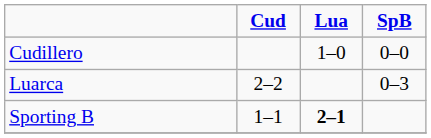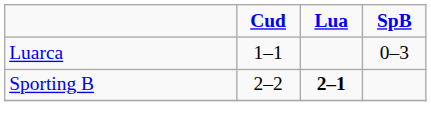- row: Cudillero | 1–0 | 0–0
Luarca | Cud: 2–2 -> 1–1
Sporting B | Cud: 1–1 -> 2–2
